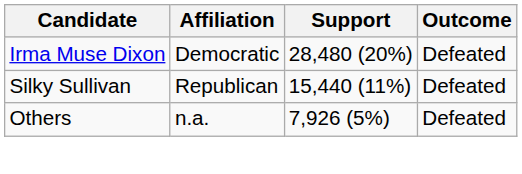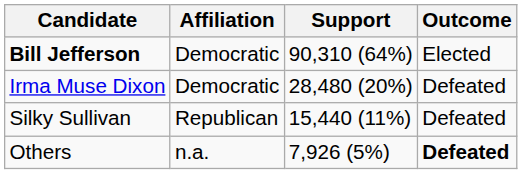+ row: Bill Jefferson | Democratic | 90,310 (64%) | Elected
Others | Outcome: normal -> bold
